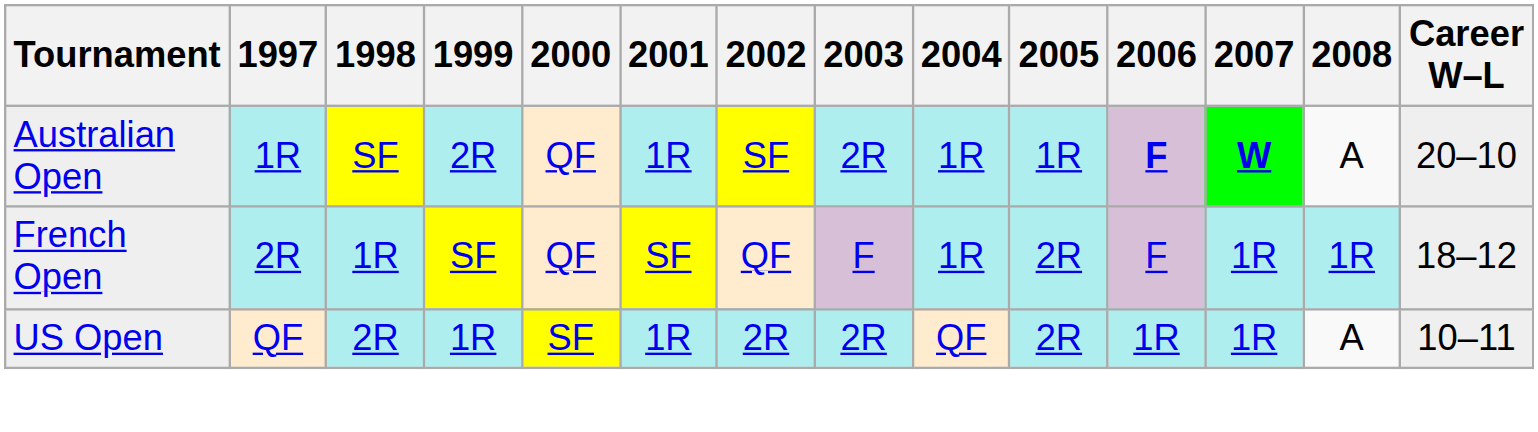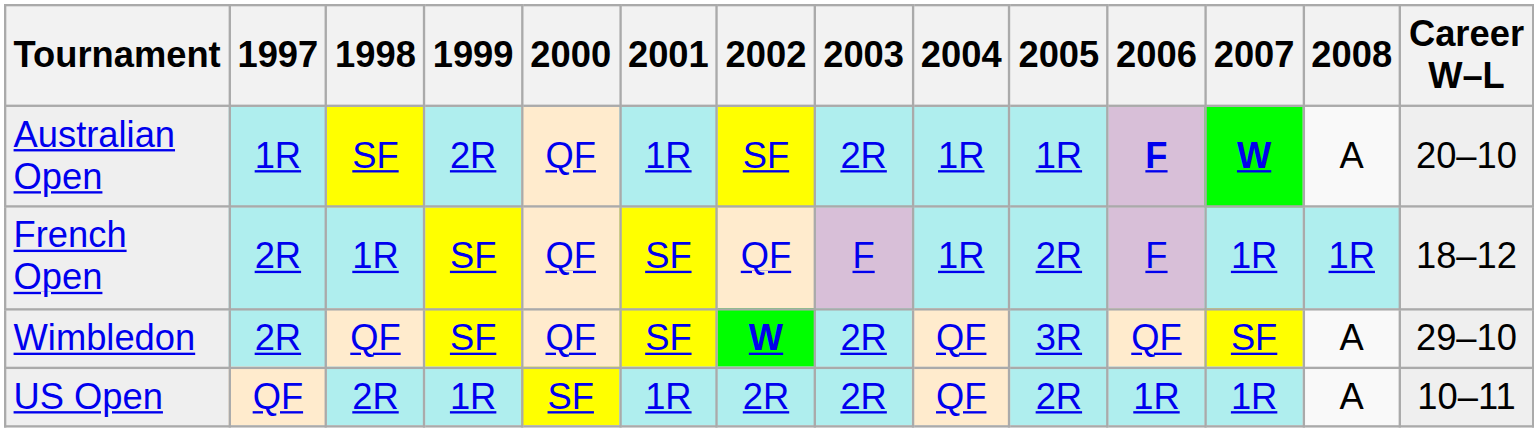+ row: Wimbledon | 2R | QF | SF | QF | SF | W | 2R | QF | 3R | QF | SF | A | 29–10
